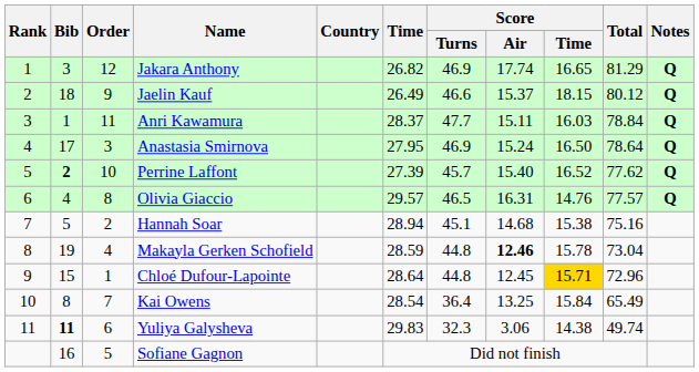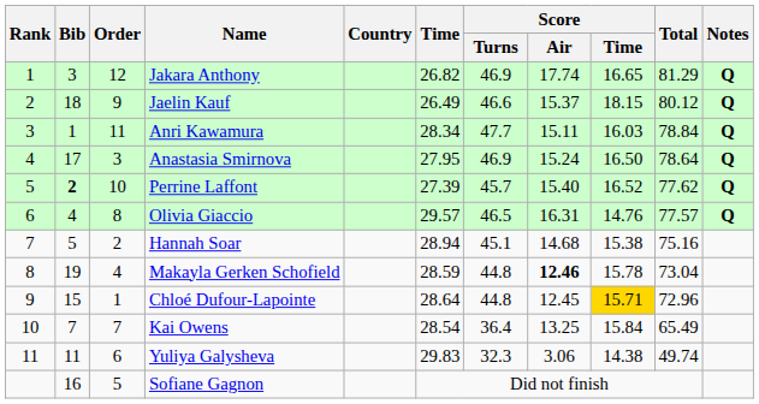Anri Kawamura | Time: 28.37 -> 28.34
Kai Owens | Bib: 8 -> 7
Yuliya Galysheva | Bib: bold -> normal
